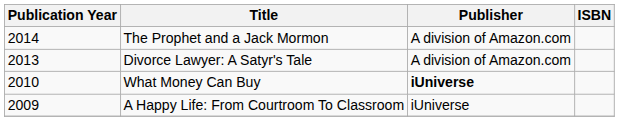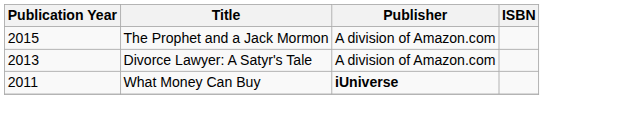The Prophet and a Jack Mormon | Publication Year: 2014 -> 2015
What Money Can Buy | Publication Year: 2010 -> 2011
- row: 2009 | A Happy Life: From Courtroom To Classroom | iUniverse
